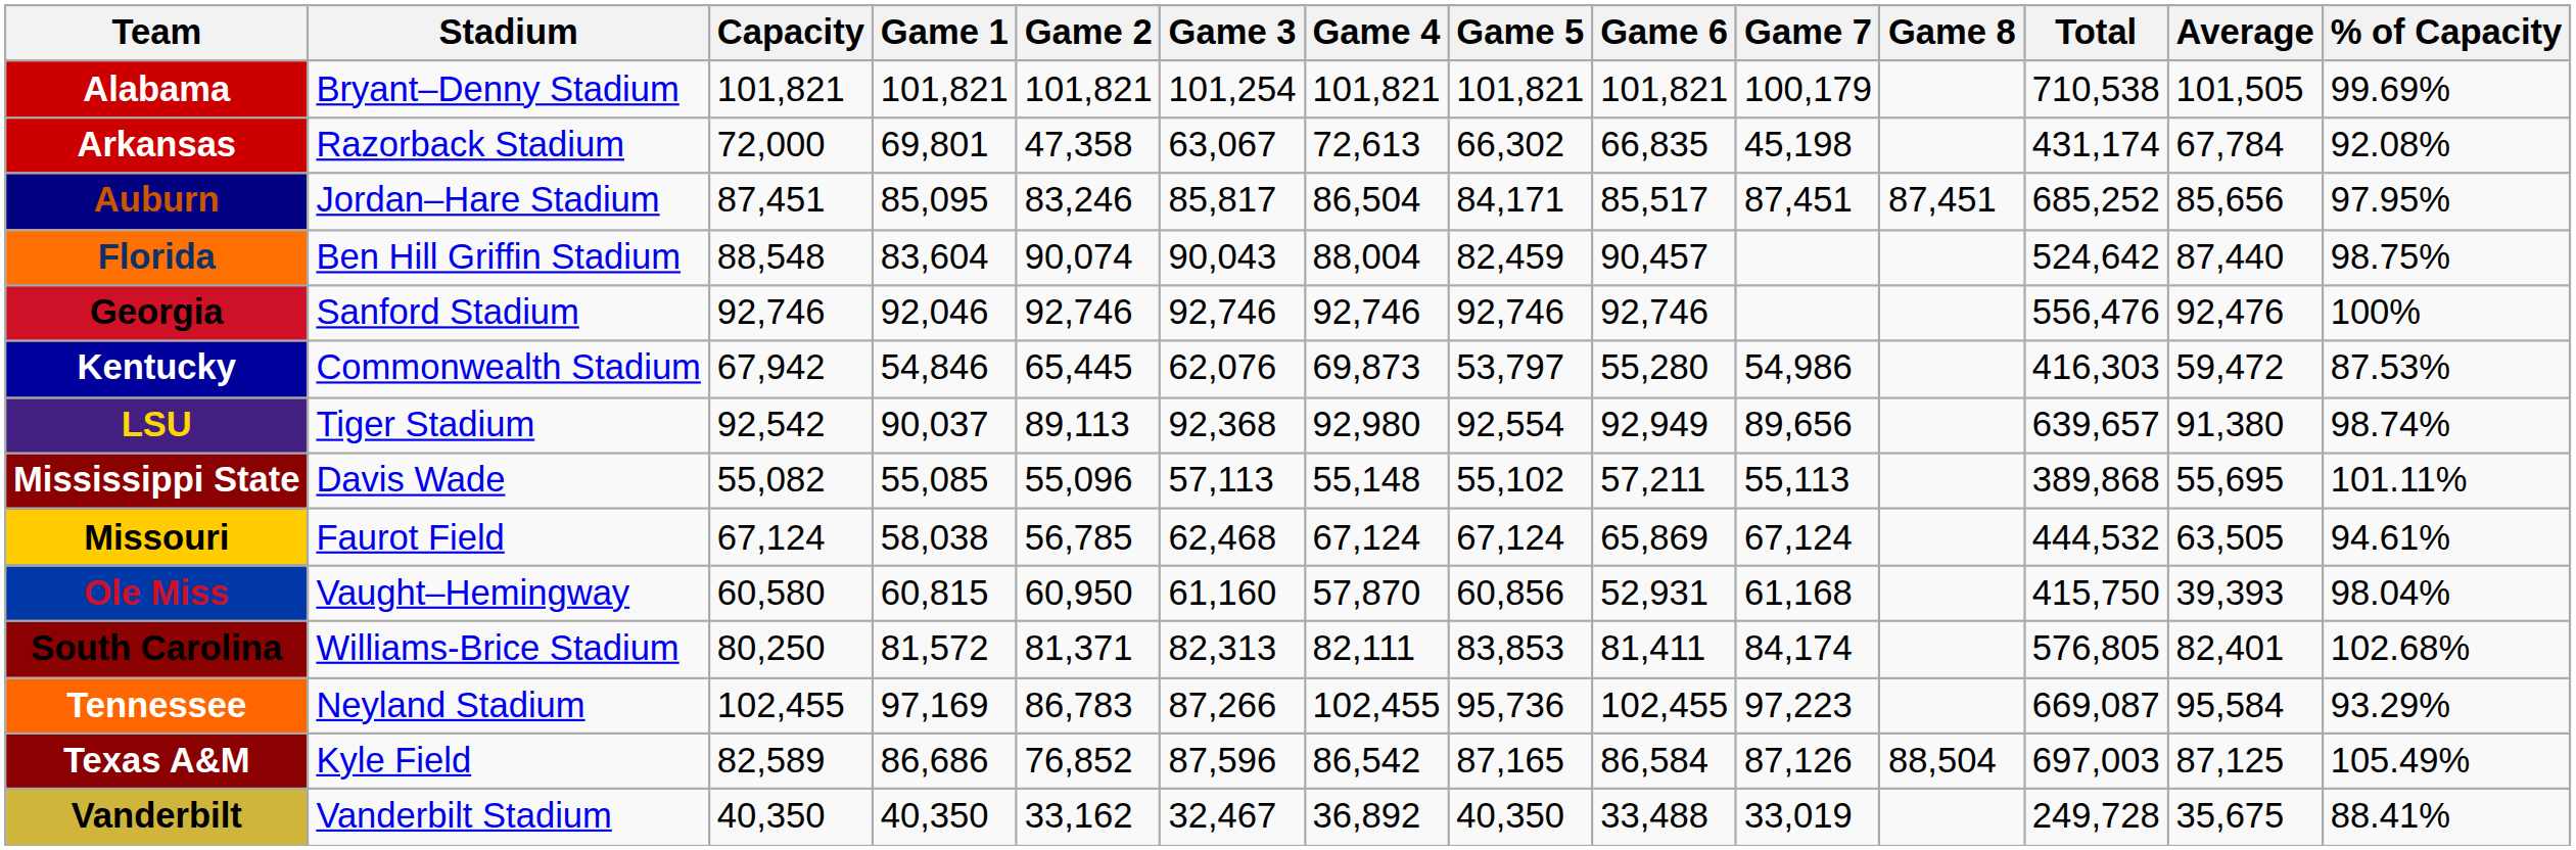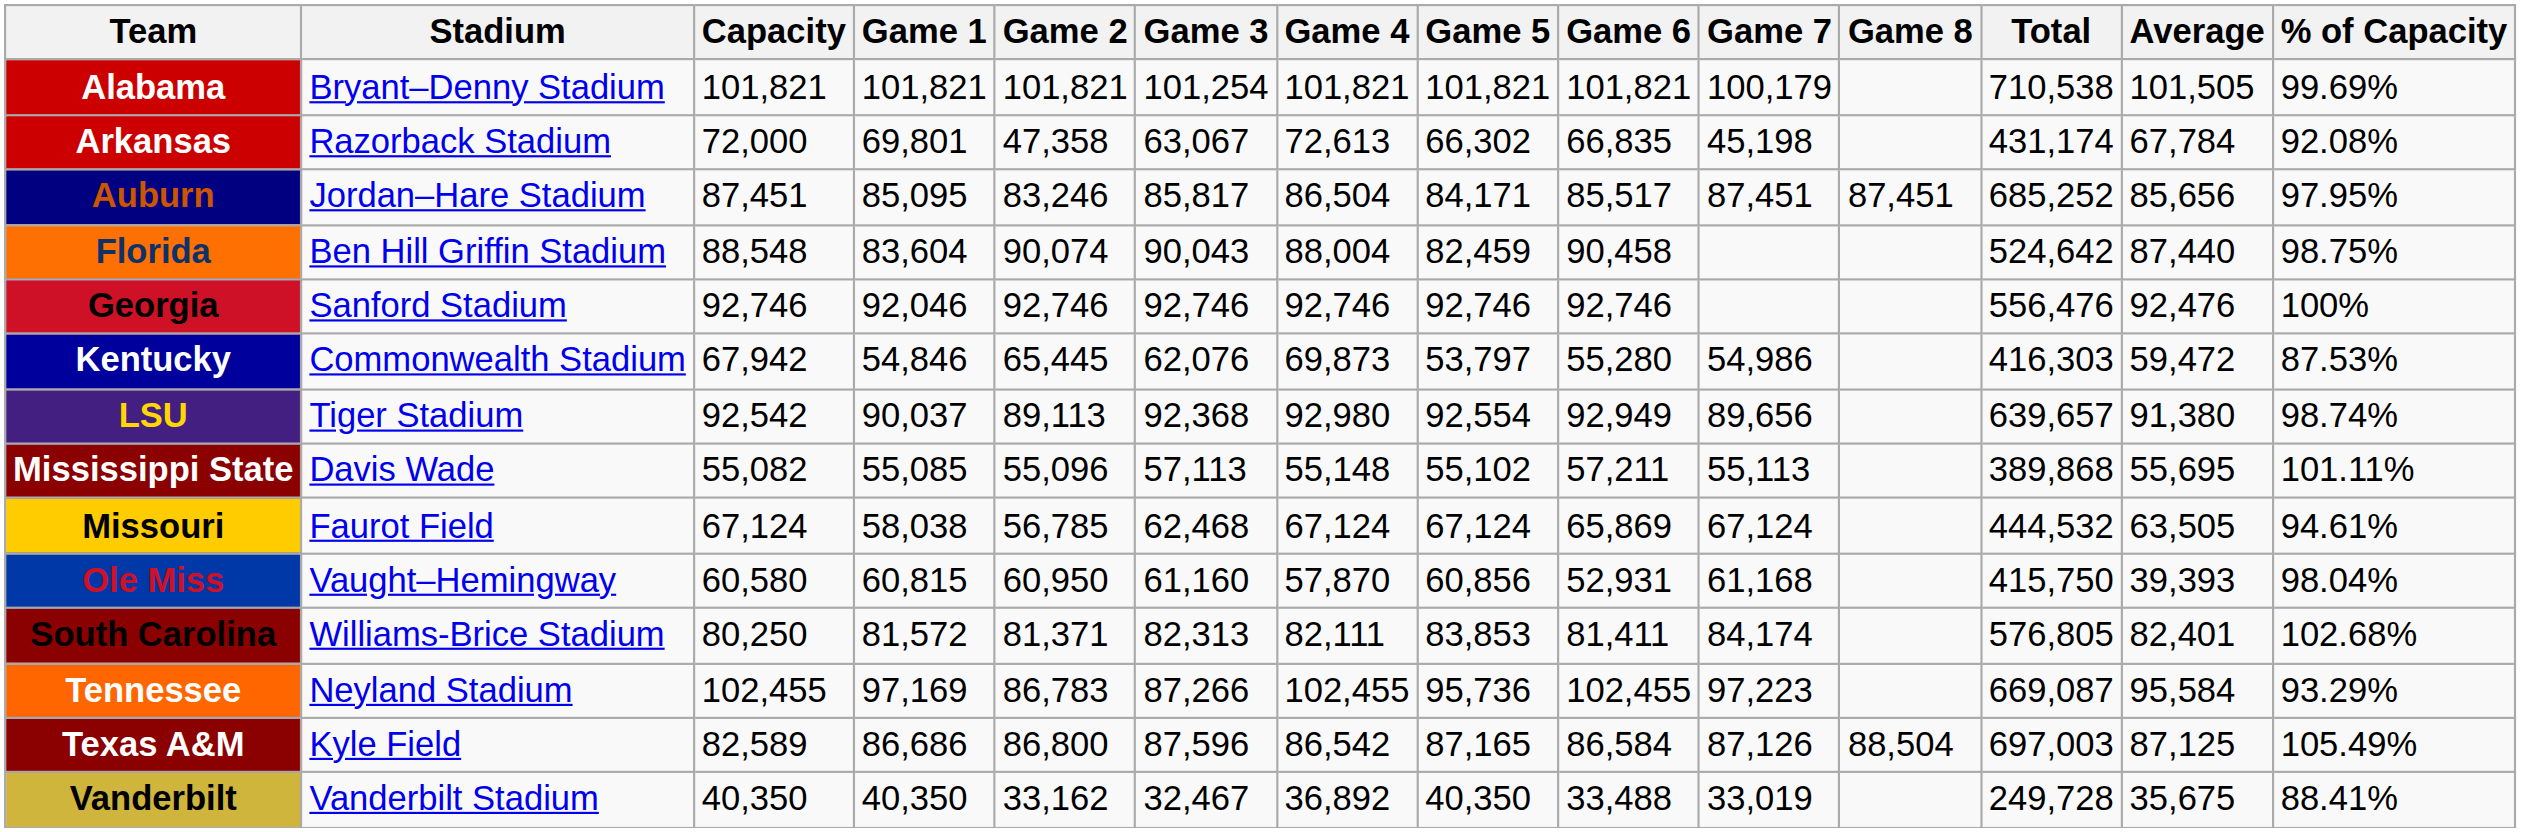Florida | Game 6: 90,457 -> 90,458
Texas A&M | Game 2: 76,852 -> 86,800
